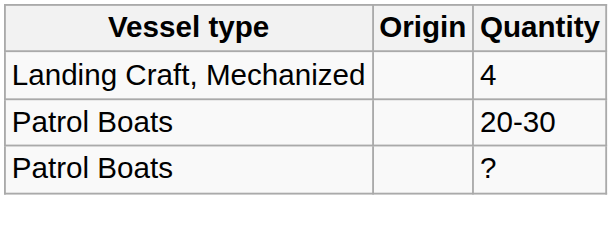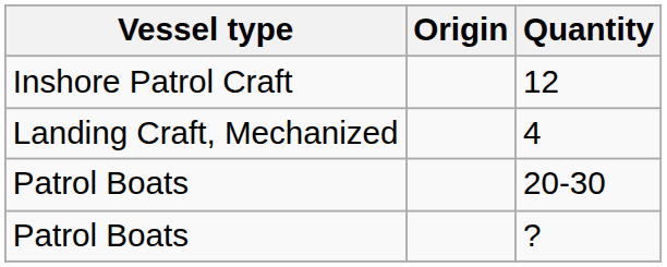+ row: Inshore Patrol Craft | 12
